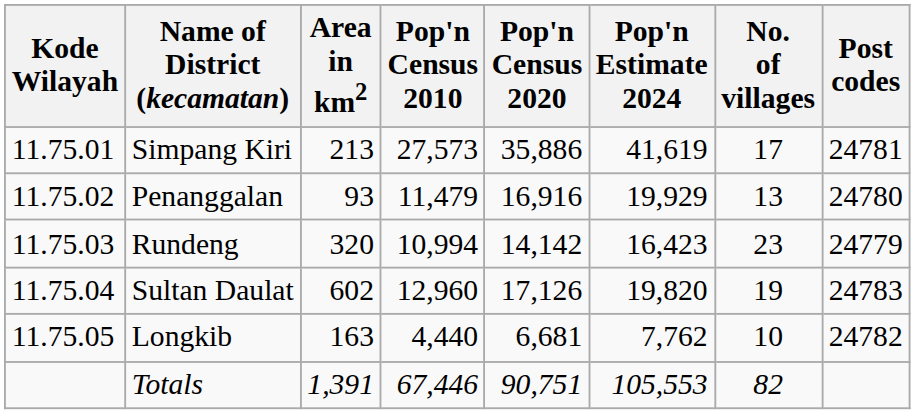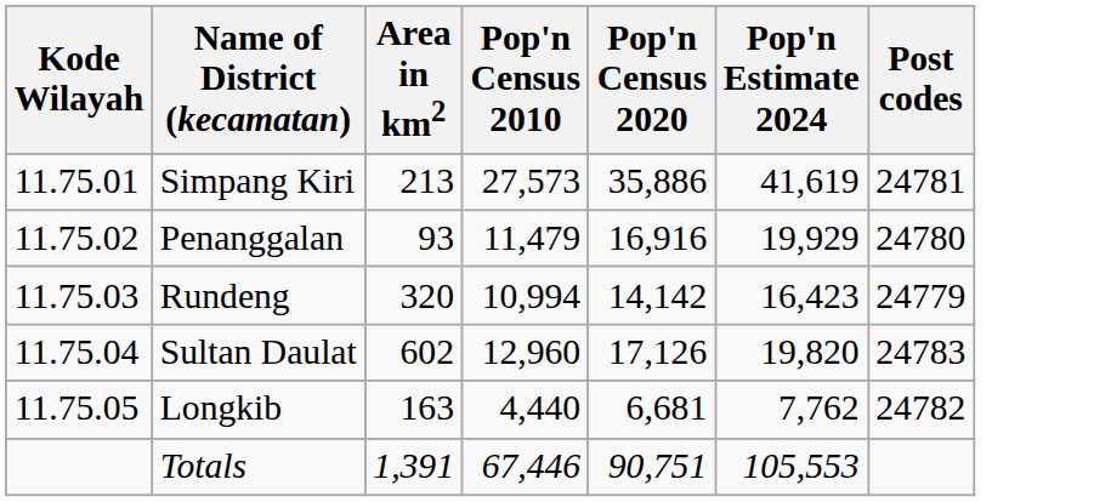- column: No. of villages | 17 | 13 | 23 | 19 | 10 | 82
